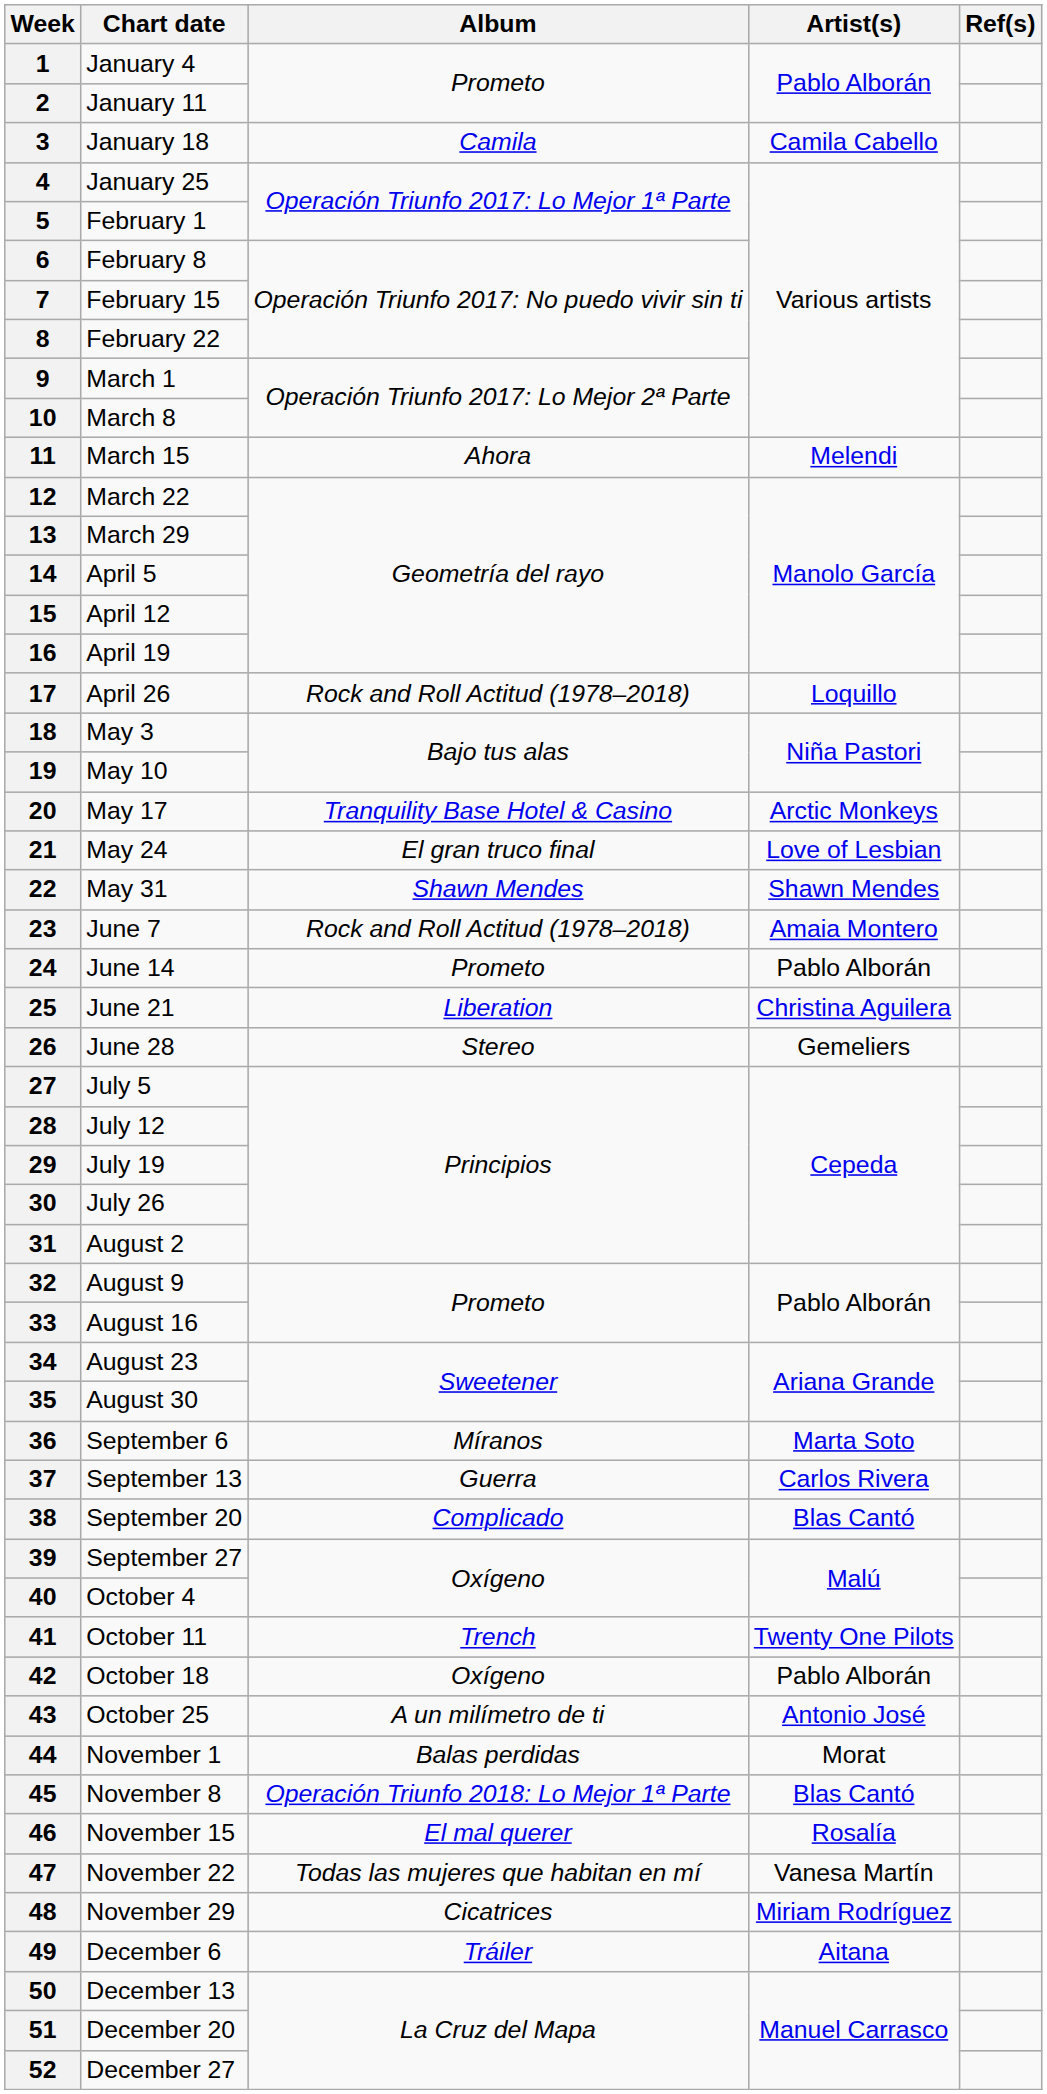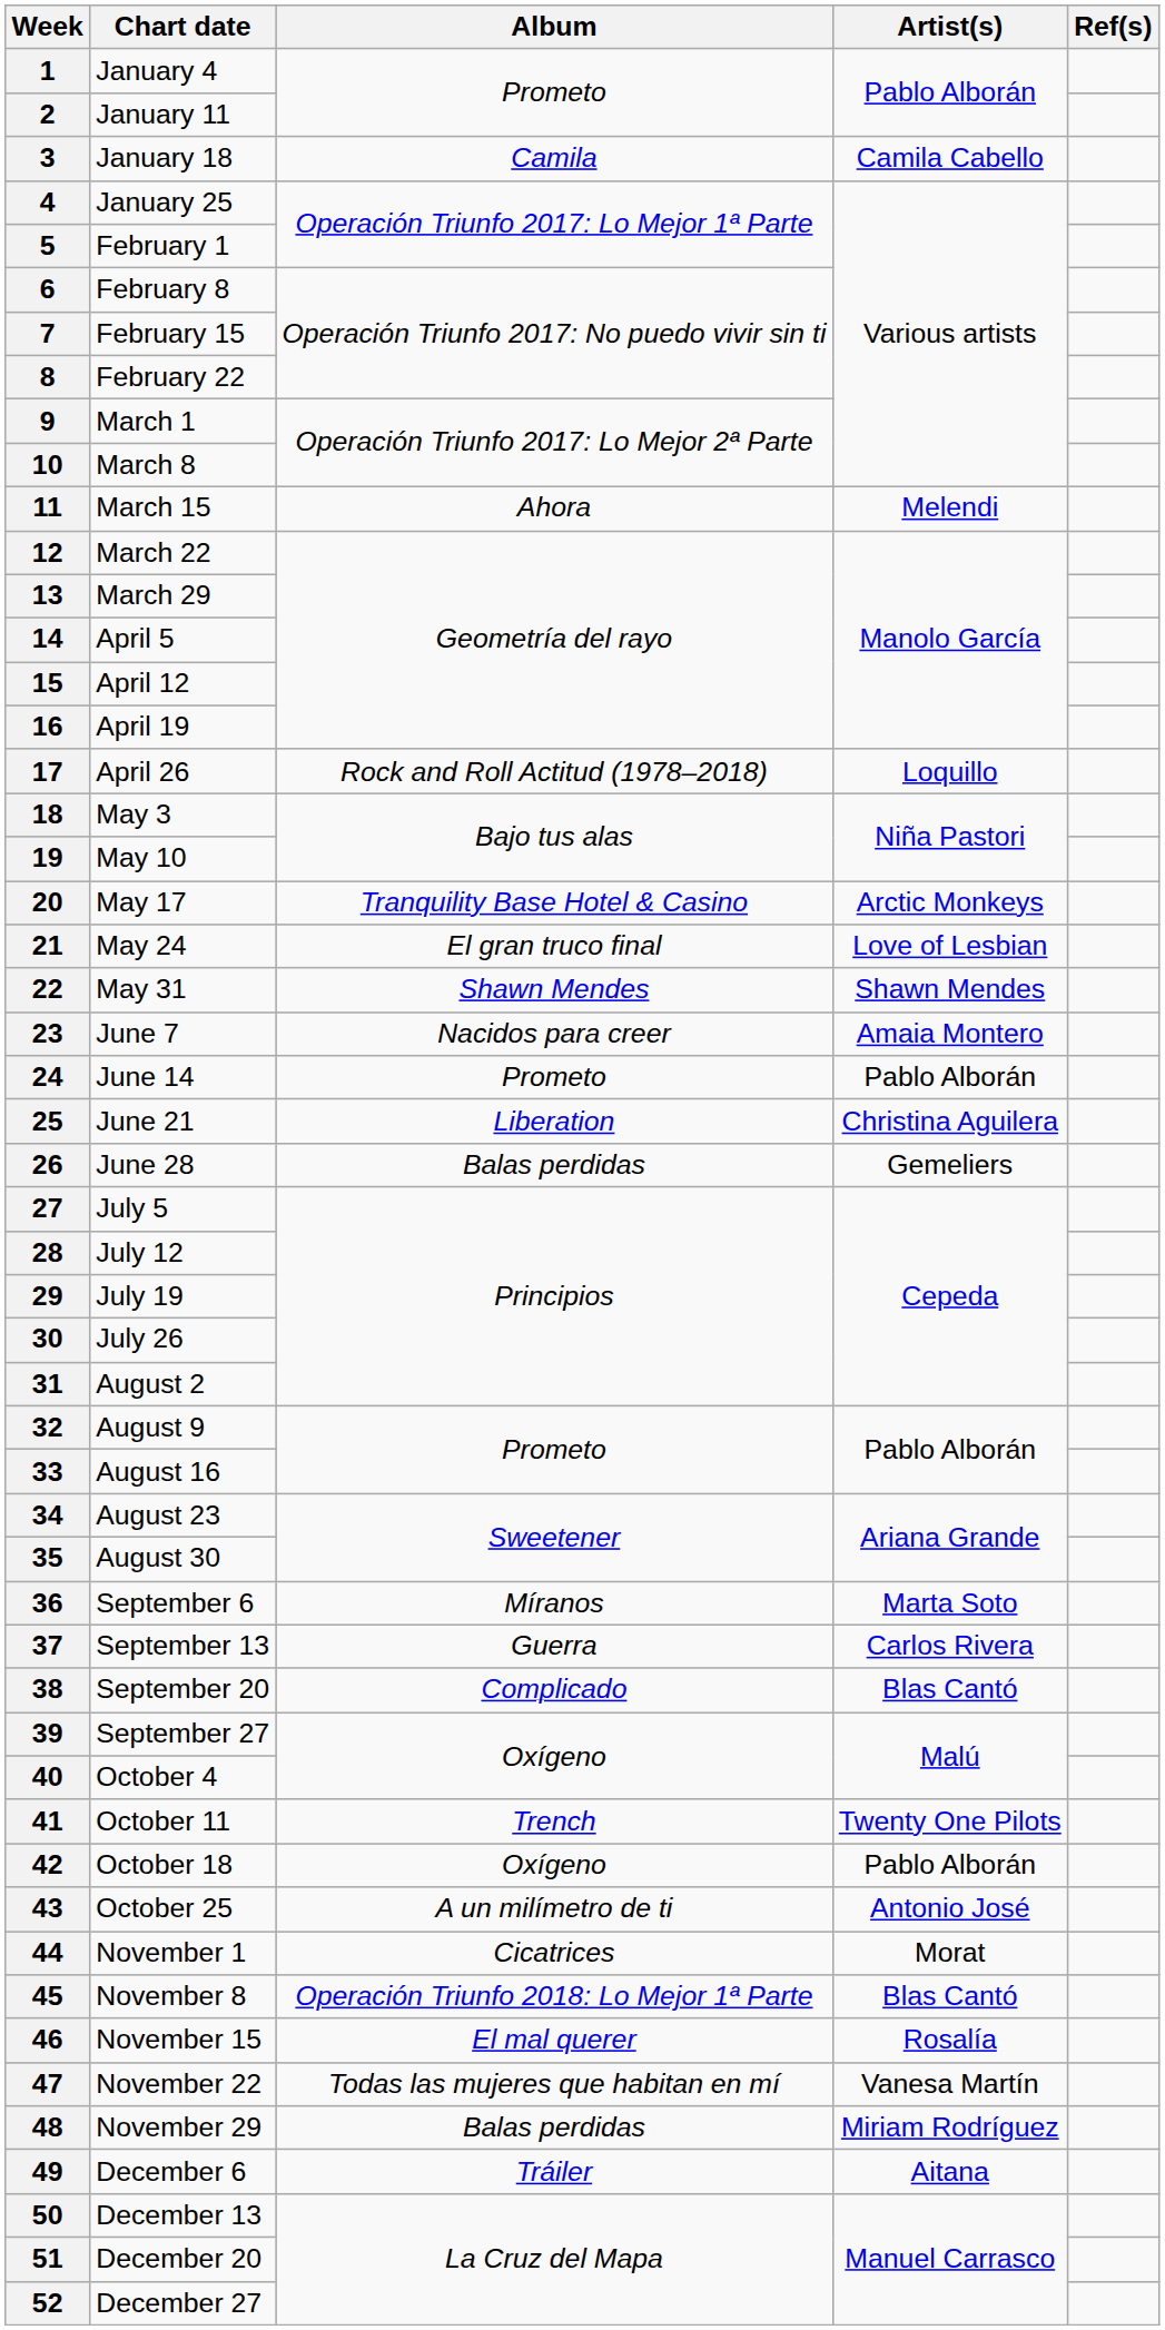23 | Album: Rock and Roll Actitud (1978–2018) -> Nacidos para creer
26 | Album: Stereo -> Balas perdidas
44 | Album: Balas perdidas -> Cicatrices
48 | Album: Cicatrices -> Balas perdidas
